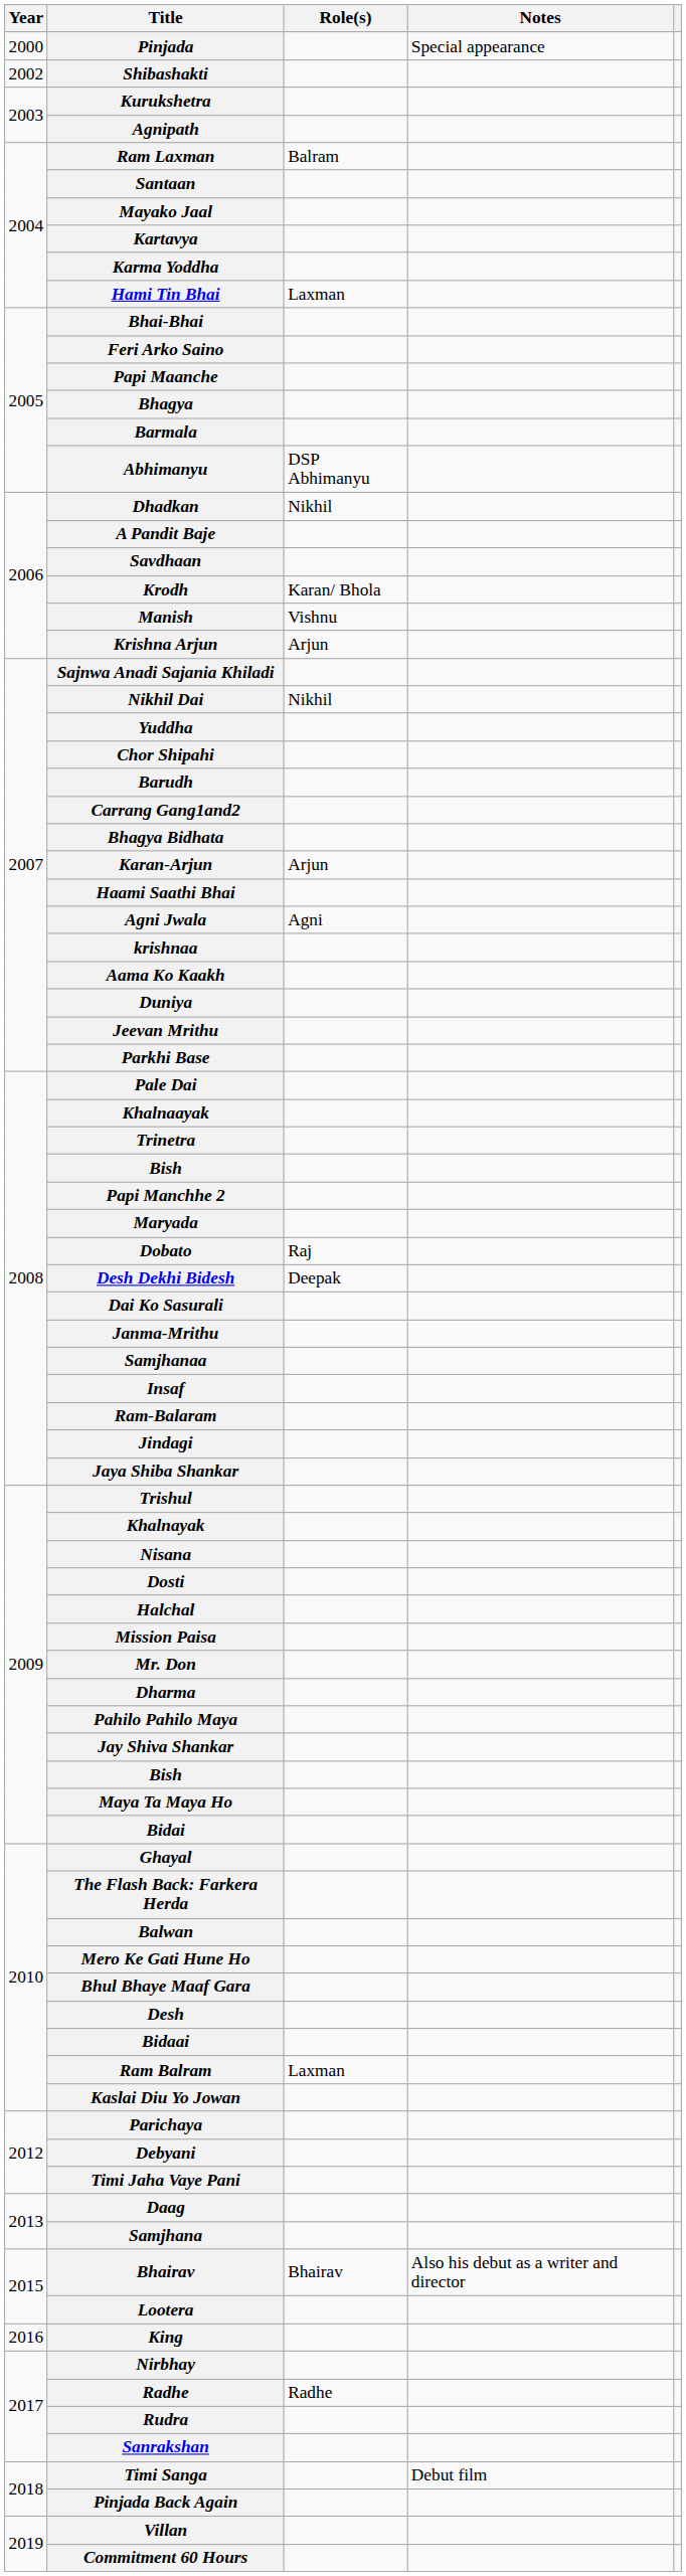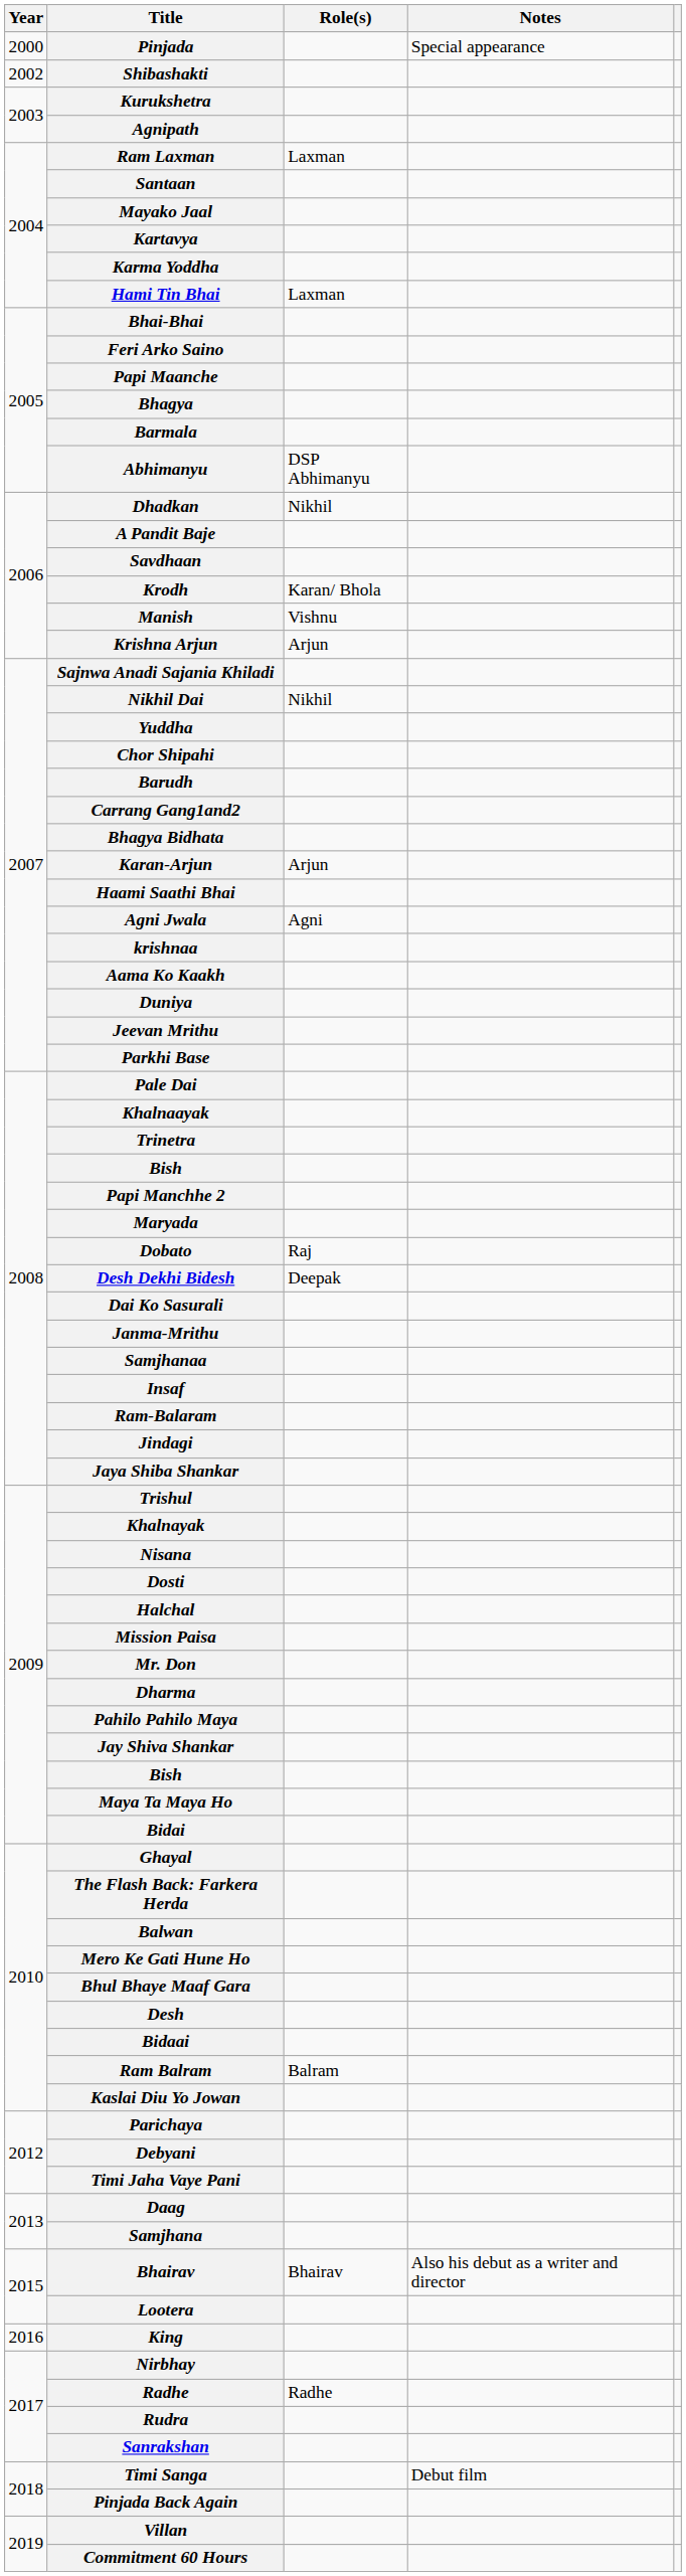Ram Laxman | Role(s): Balram -> Laxman
Ram Balram | Role(s): Laxman -> Balram
